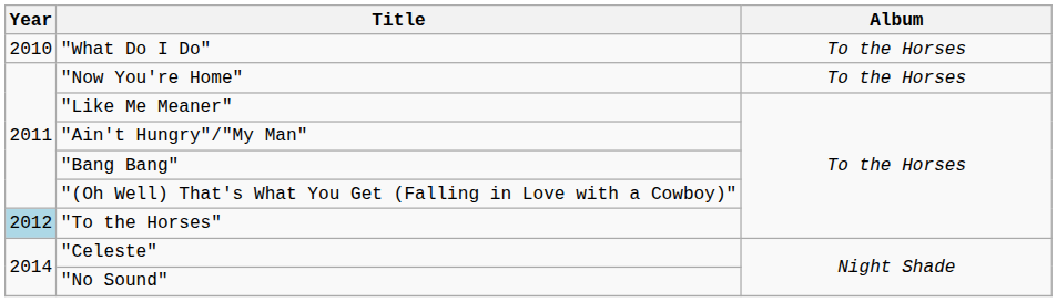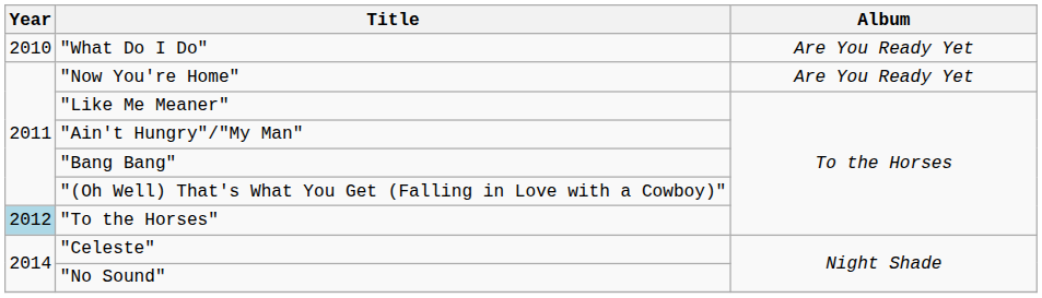"What Do I Do" | Album: To the Horses -> Are You Ready Yet
"Now You're Home" | Album: To the Horses -> Are You Ready Yet
